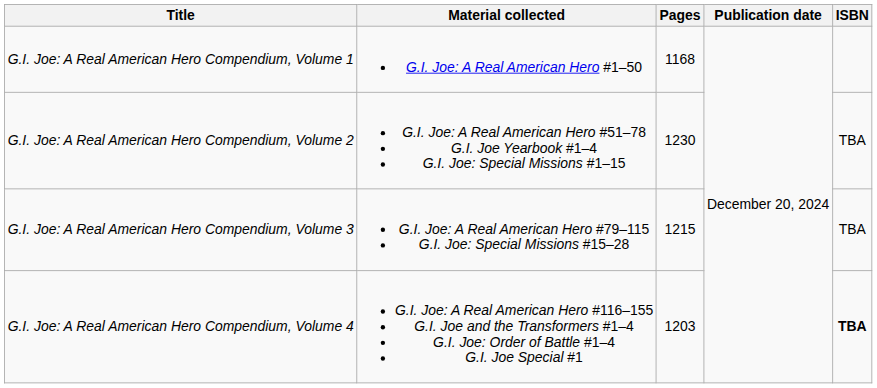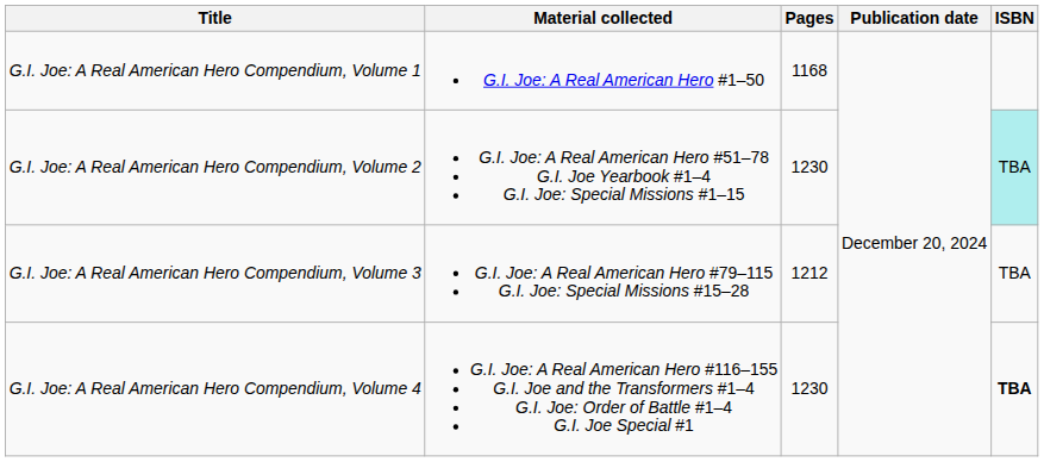G.I. Joe: A Real American Hero Compendium, Volume 2 | ISBN: no background -> paleturquoise background
G.I. Joe: A Real American Hero Compendium, Volume 3 | Pages: 1215 -> 1212
G.I. Joe: A Real American Hero Compendium, Volume 4 | Pages: 1203 -> 1230
